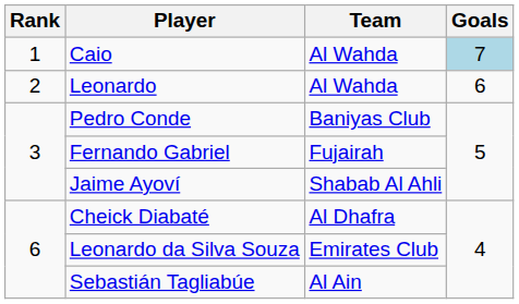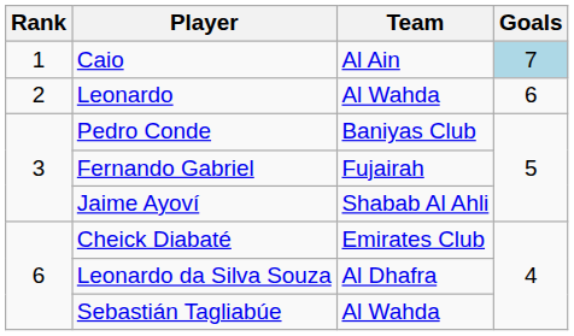Caio | Team: Al Wahda -> Al Ain
Cheick Diabaté | Team: Al Dhafra -> Emirates Club
Leonardo da Silva Souza | Team: Emirates Club -> Al Dhafra
Sebastián Tagliabúe | Team: Al Ain -> Al Wahda
